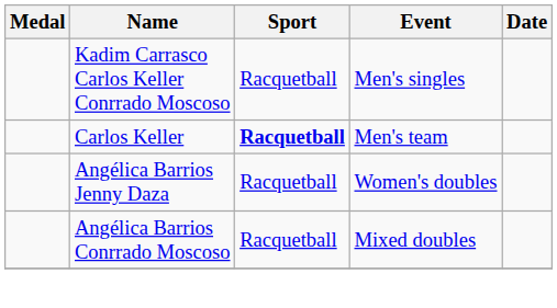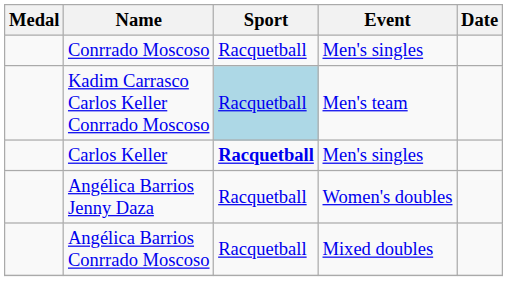+ row: Conrrado Moscoso | Racquetball | Men's singles
Kadim Carrasco Carlos Keller Conrrado Moscoso | Sport: no background -> lightblue background
Kadim Carrasco Carlos Keller Conrrado Moscoso | Event: Men's singles -> Men's team
Carlos Keller | Event: Men's team -> Men's singles
